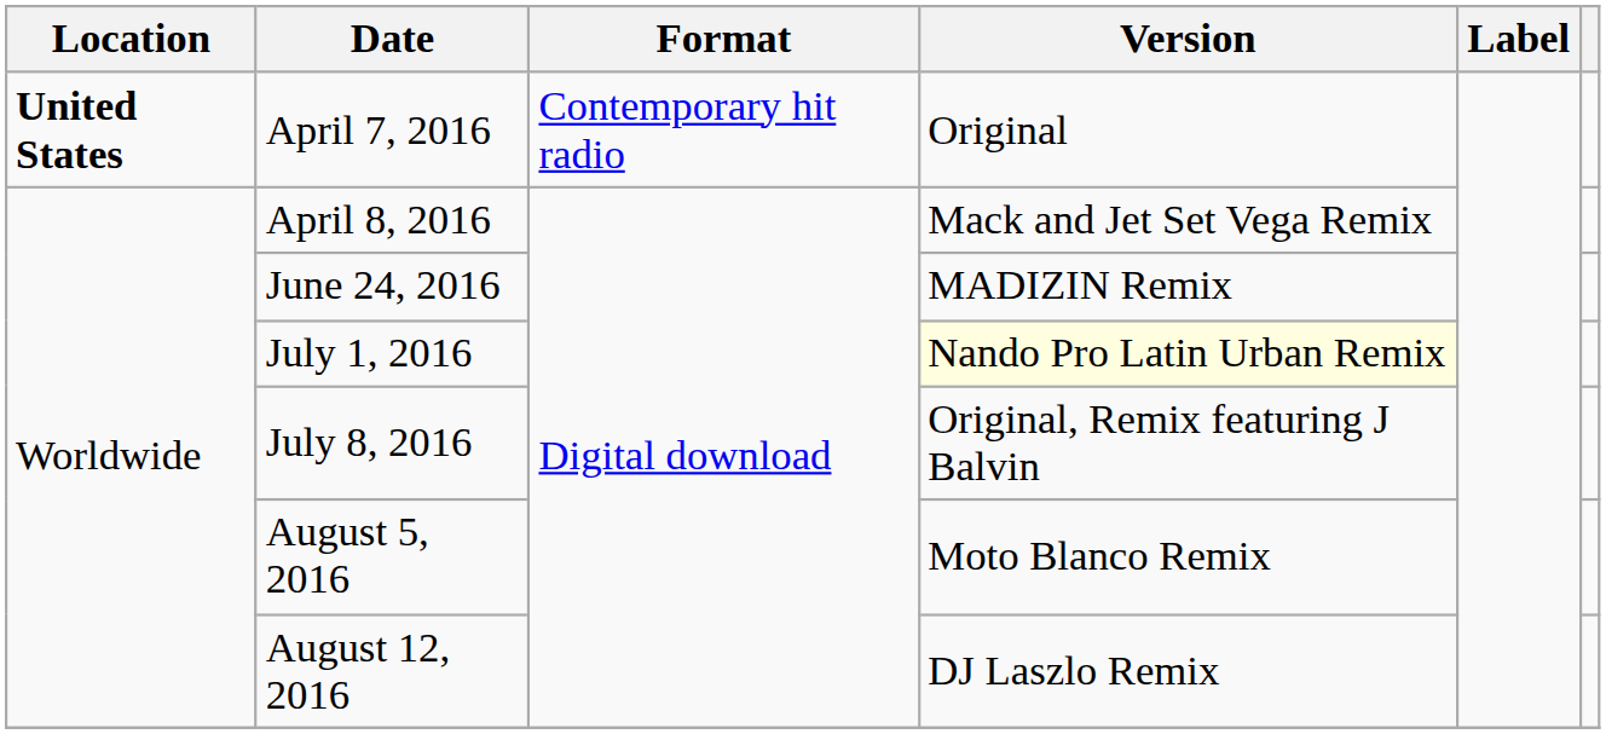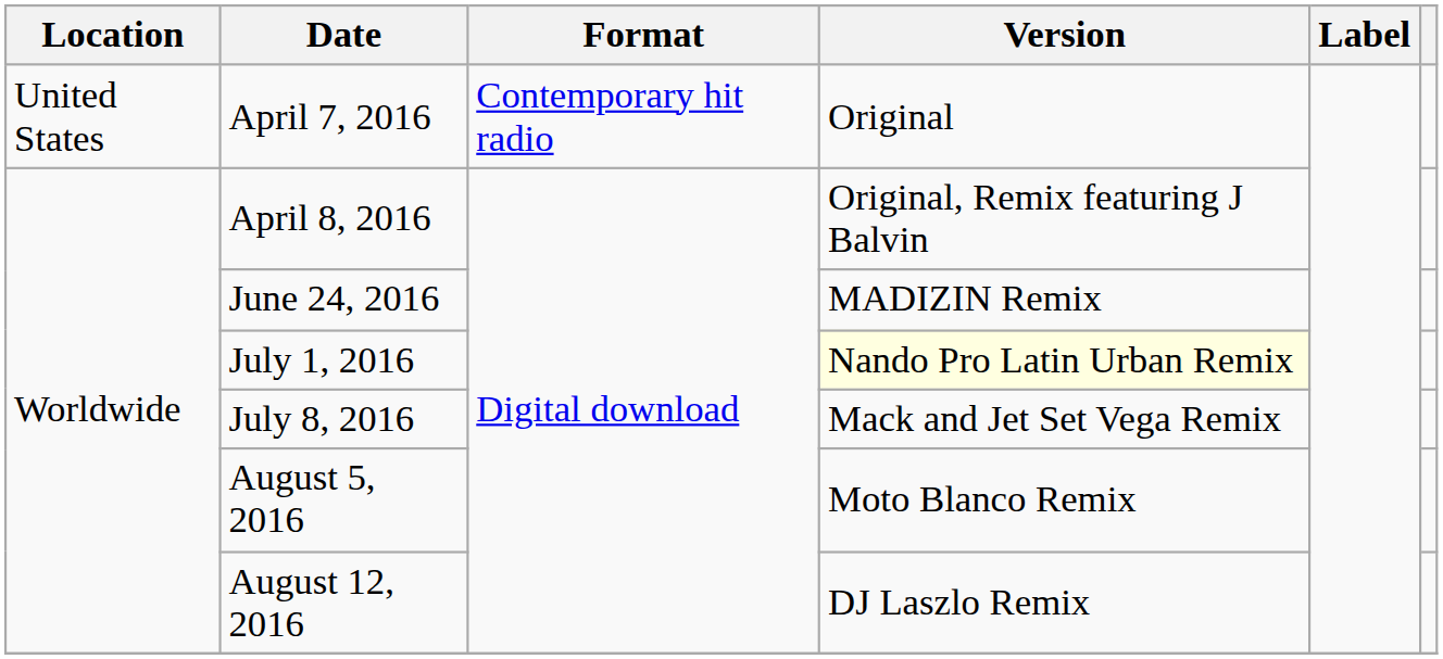April 7, 2016 | Location: bold -> normal
April 8, 2016 | Version: Mack and Jet Set Vega Remix -> Original, Remix featuring J Balvin
July 8, 2016 | Version: Original, Remix featuring J Balvin -> Mack and Jet Set Vega Remix
